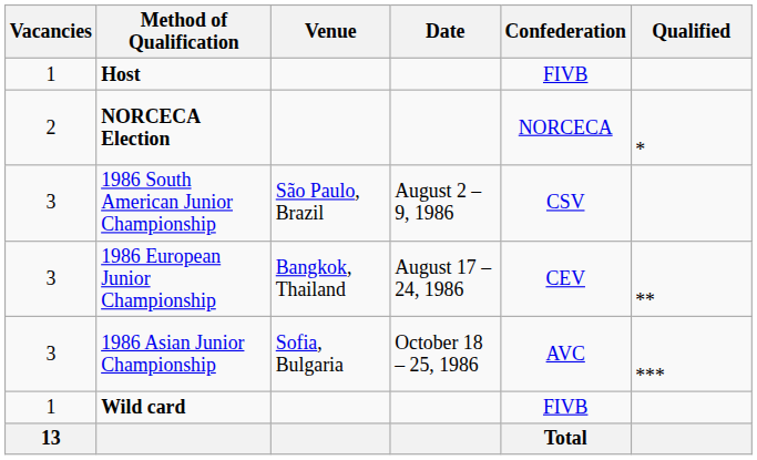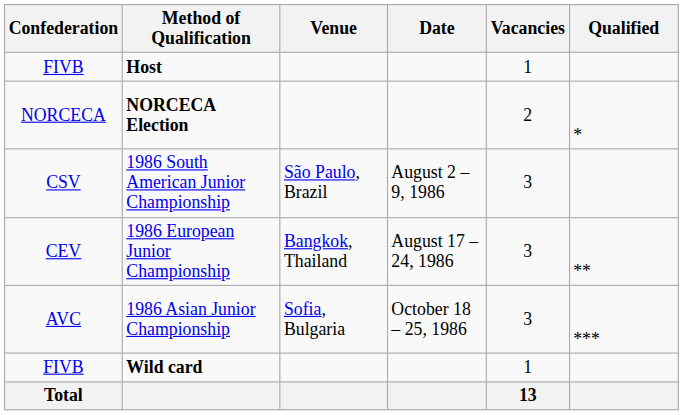columns swapped: Confederation <-> Vacancies
